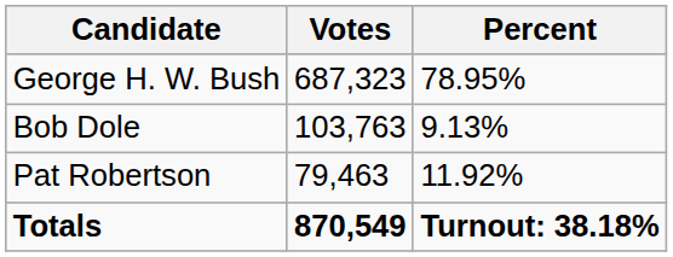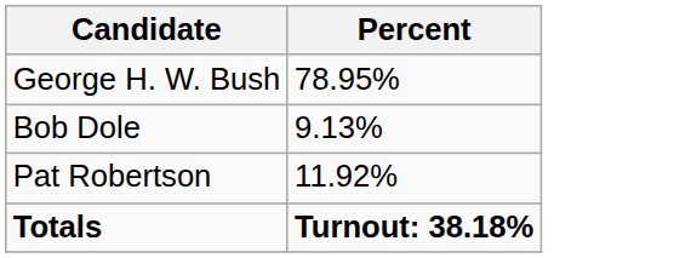- column: Votes | 687,323 | 103,763 | 79,463 | 870,549
